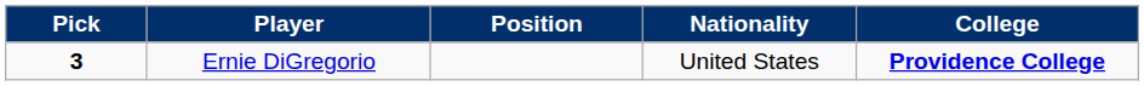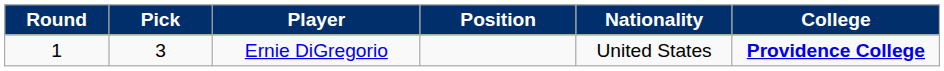+ column: Round | 1
Ernie DiGregorio | Pick: bold -> normal
